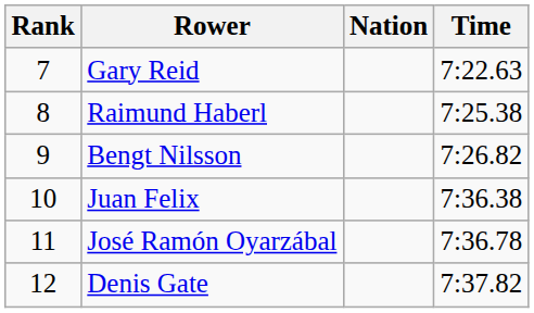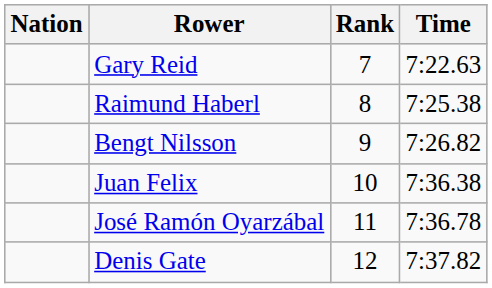columns swapped: Rank <-> Nation
